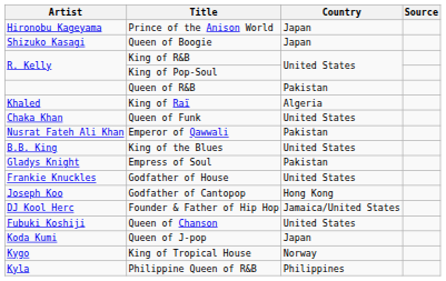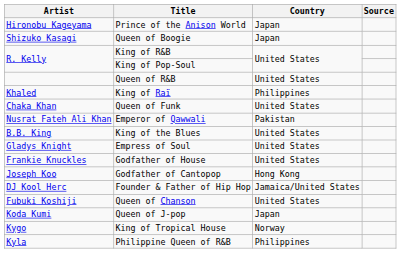Queen of R&B | Country: Pakistan -> United States
King of Raï | Country: Algeria -> Philippines
Empress of Soul | Country: Pakistan -> United States
